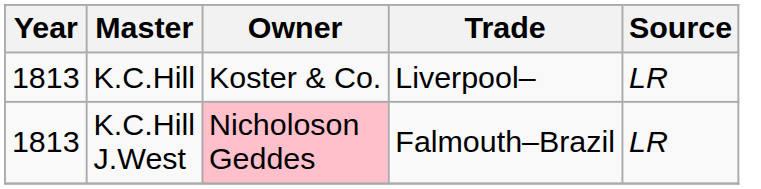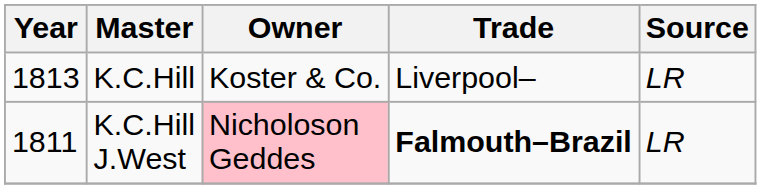K.C.Hill J.West | Year: 1813 -> 1811
K.C.Hill J.West | Trade: normal -> bold
